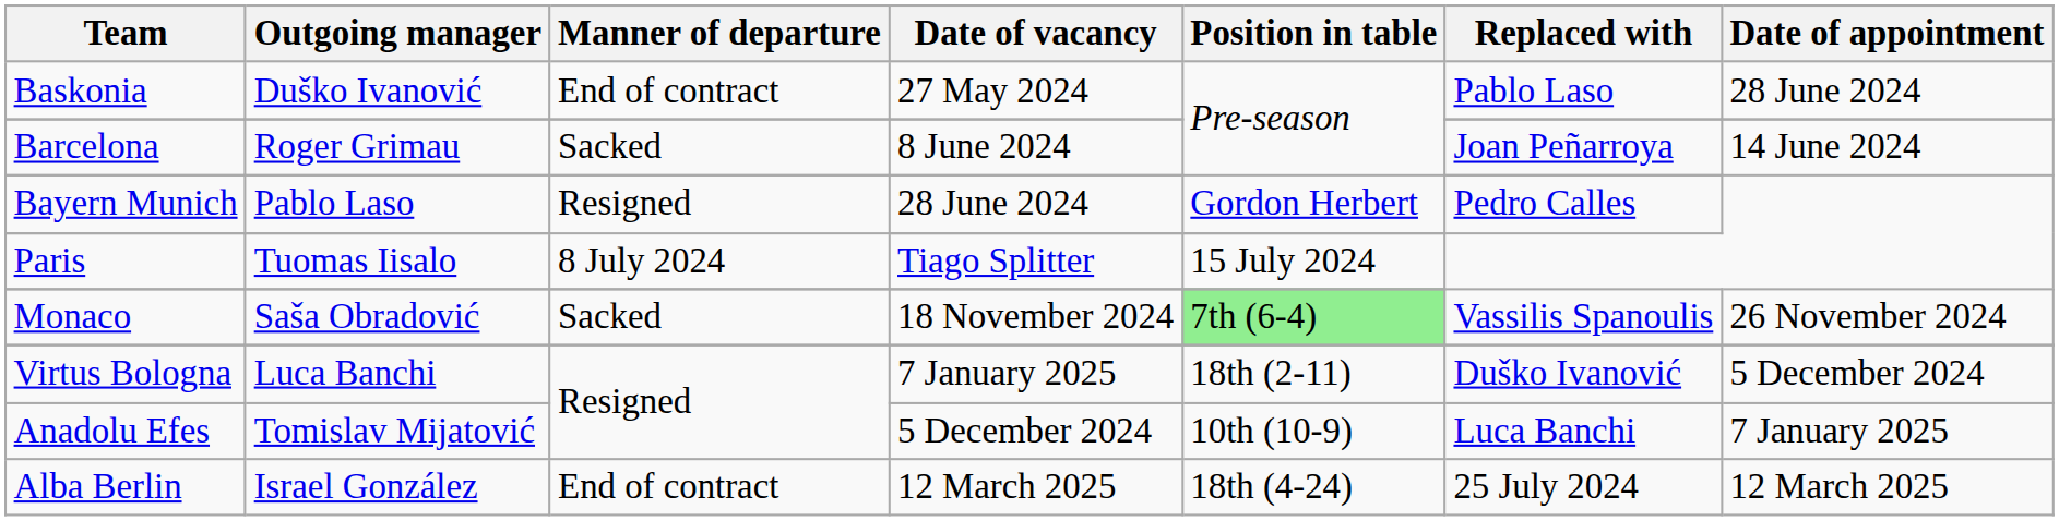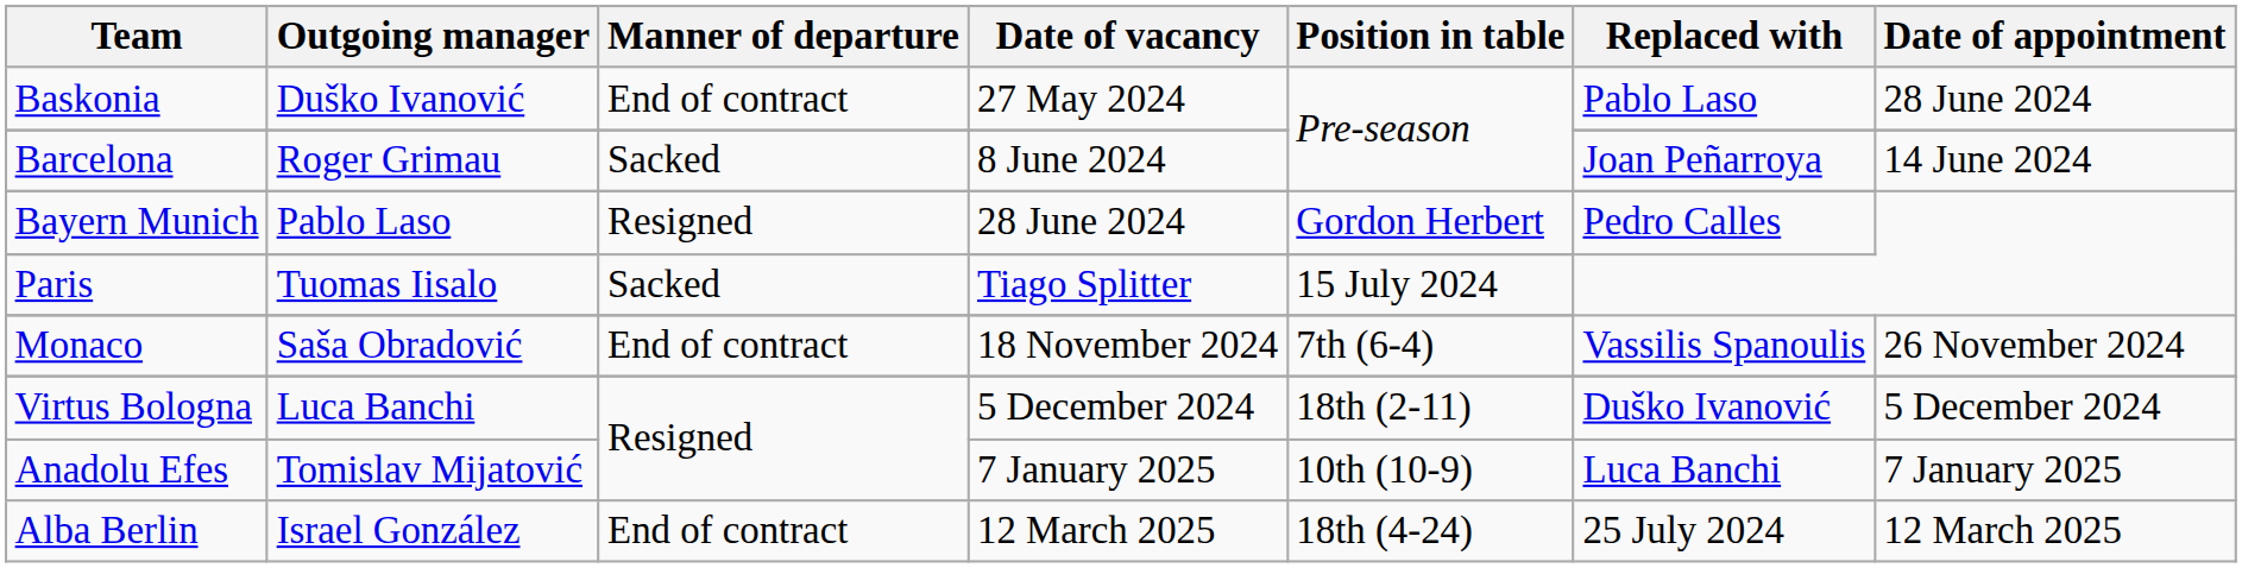Paris | Manner of departure: 8 July 2024 -> Sacked
Monaco | Manner of departure: Sacked -> End of contract
Monaco | Position in table: lightgreen background -> no background
Virtus Bologna | Date of vacancy: 7 January 2025 -> 5 December 2024
Anadolu Efes | Date of vacancy: 5 December 2024 -> 7 January 2025
